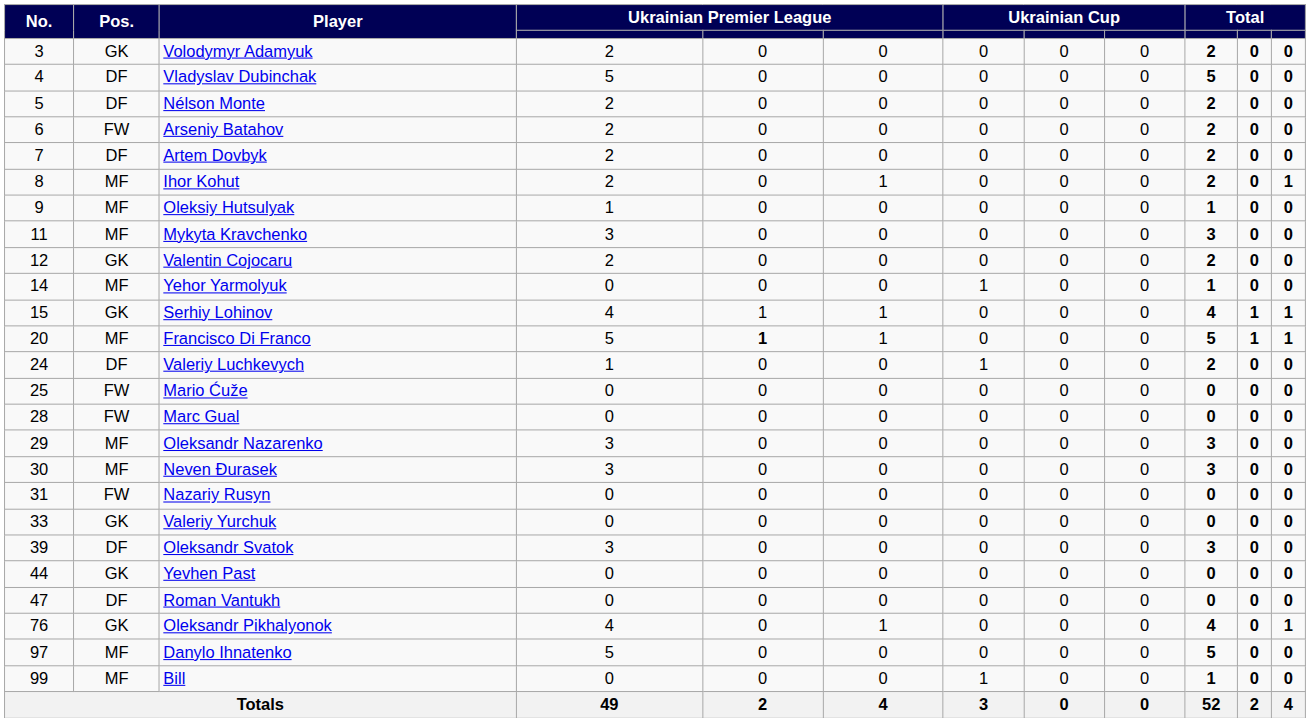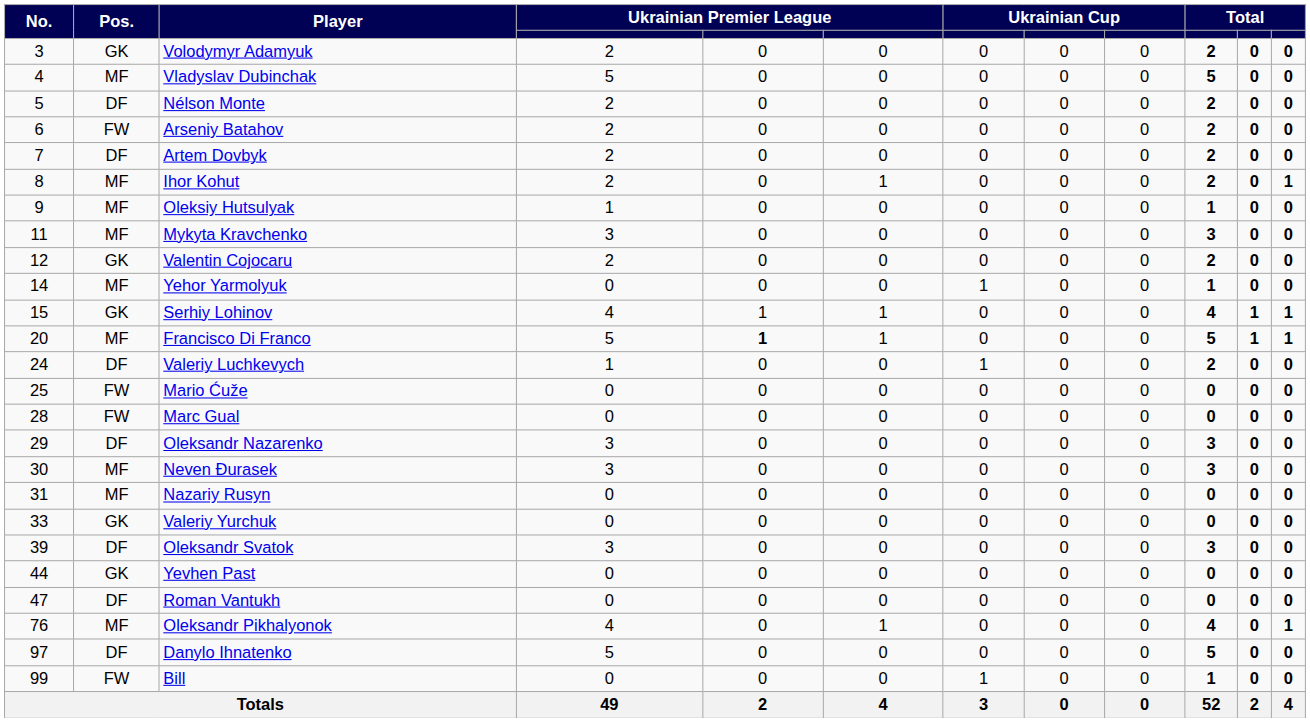Vladyslav Dubinchak | Pos.: DF -> MF
Oleksandr Nazarenko | Pos.: MF -> DF
Nazariy Rusyn | Pos.: FW -> MF
Oleksandr Pikhalyonok | Pos.: GK -> MF
Danylo Ihnatenko | Pos.: MF -> DF
Bill | Pos.: MF -> FW
